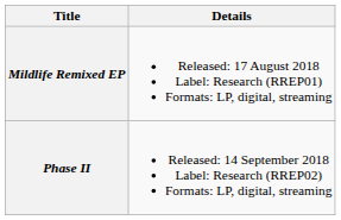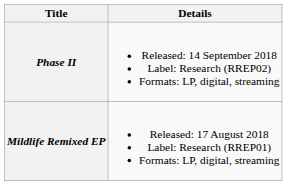rows swapped: Mildlife Remixed EP <-> Phase II
